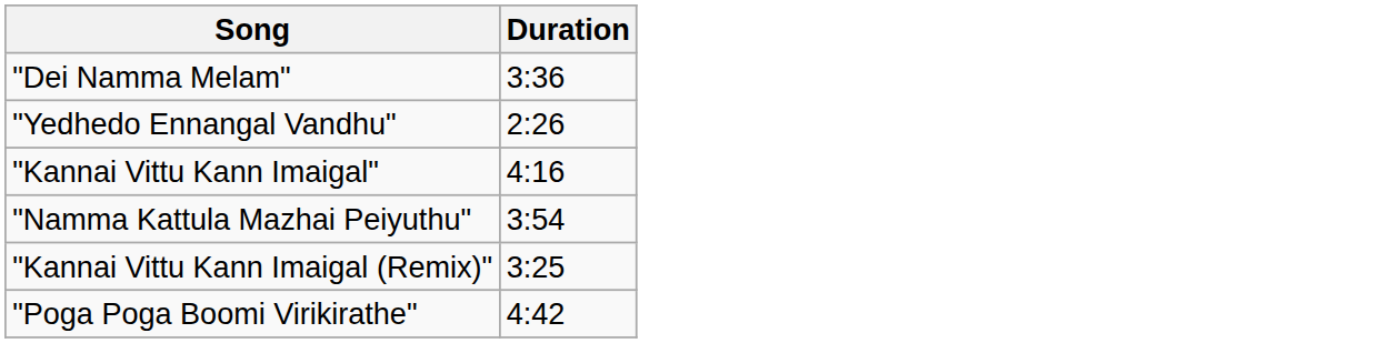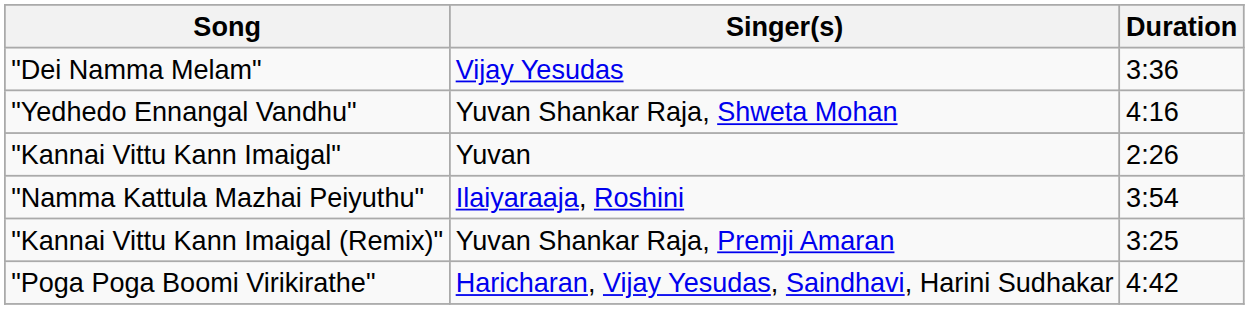+ column: Singer(s) | Vijay Yesudas | Yuvan Shankar Raja, Shweta Mohan | Yuvan | Ilaiyaraaja, Roshini | Yuvan Shankar Raja, Premji Amaran | Haricharan, Vijay Yesudas, Saindhavi, Harini Sudhakar
"Yedhedo Ennangal Vandhu" | Duration: 2:26 -> 4:16
"Kannai Vittu Kann Imaigal" | Duration: 4:16 -> 2:26
